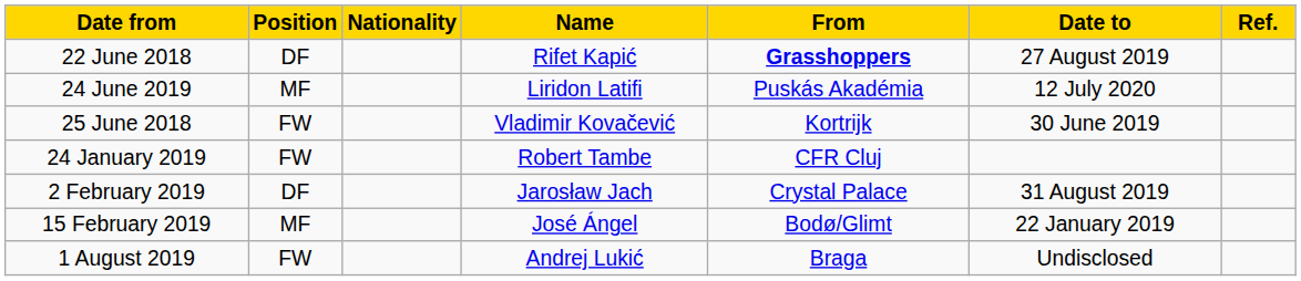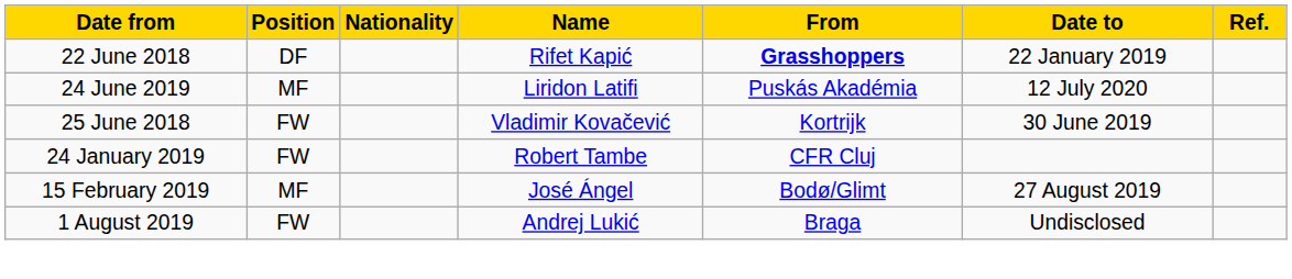22 June 2018 | Date to: 27 August 2019 -> 22 January 2019
- row: 2 February 2019 | DF | Jarosław Jach | Crystal Palace | 31 August 2019
15 February 2019 | Date to: 22 January 2019 -> 27 August 2019
